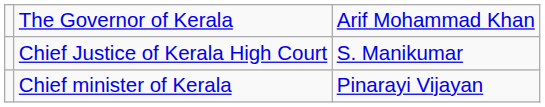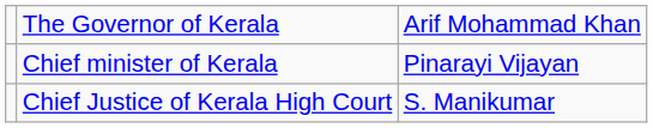rows swapped: Chief minister of Kerala <-> Chief Justice of Kerala High Court
